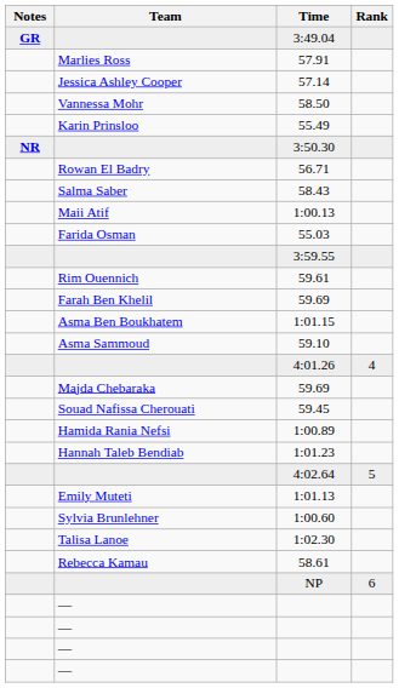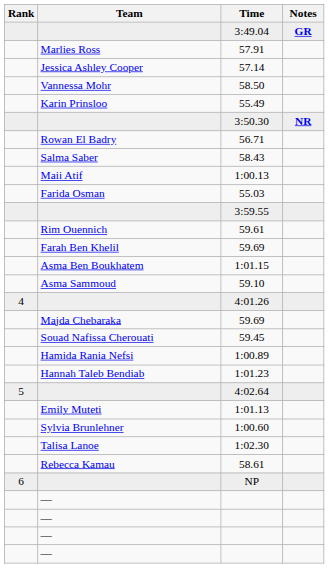columns swapped: Rank <-> Notes
